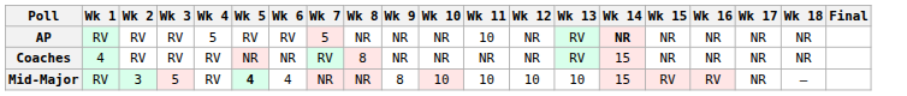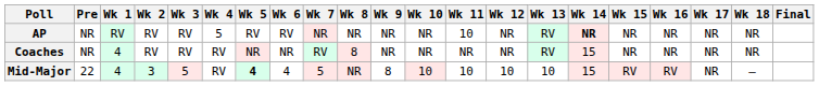+ column: Pre | NR | NR | 22
AP | Wk 7: 5 -> NR
Mid-Major | Wk 1: RV -> 4
Mid-Major | Wk 7: NR -> 5
